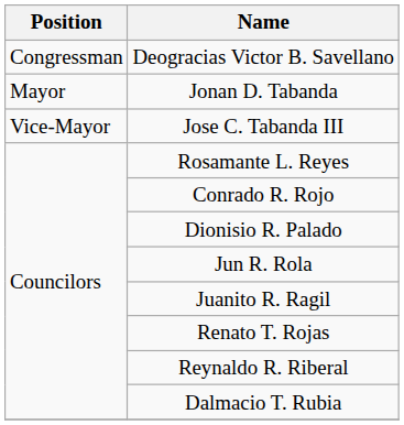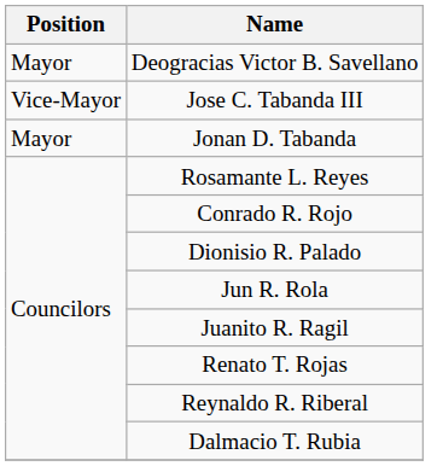Deogracias Victor B. Savellano | Position: Congressman -> Mayor
rows swapped: Jonan D. Tabanda <-> Jose C. Tabanda III
